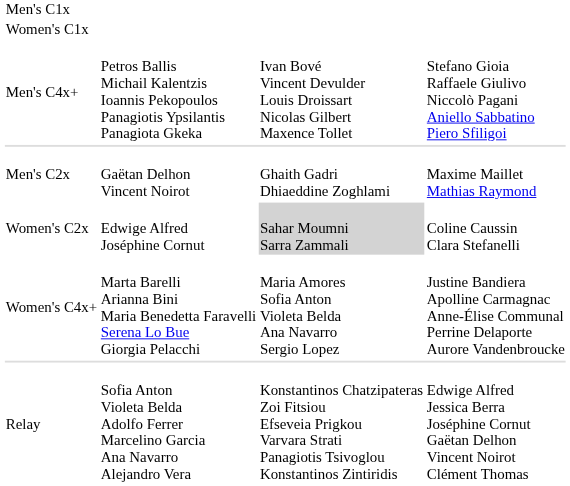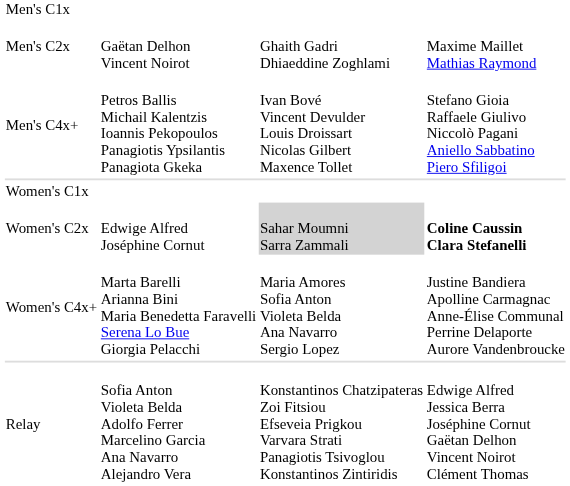rows swapped: Men's C2x <-> Women's C1x
Women's C2x | column 4: normal -> bold
